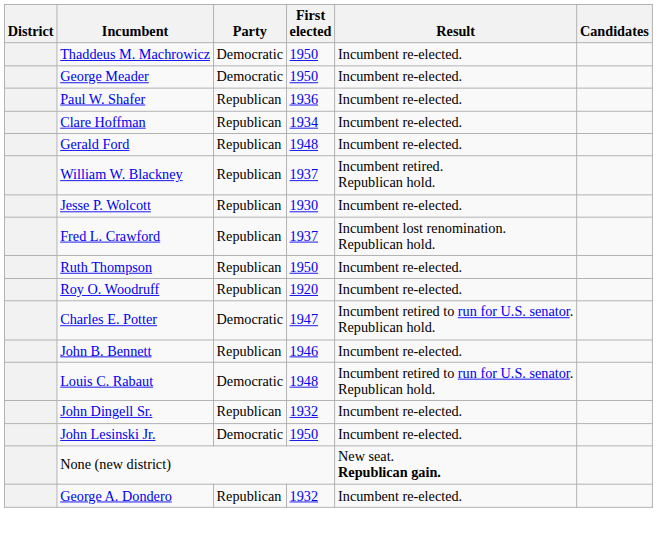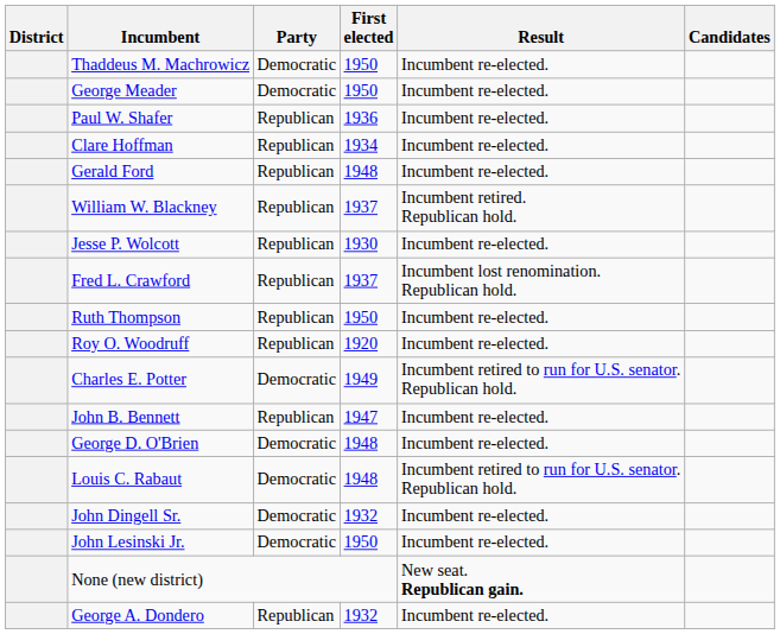Charles E. Potter | First elected: 1947 -> 1949
John B. Bennett | First elected: 1946 -> 1947
+ row: George D. O'Brien | Democratic | 1948 | Incumbent re-elected.
John Dingell Sr. | Party: Republican -> Democratic
